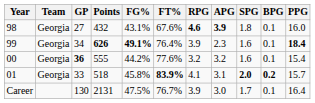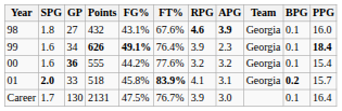columns swapped: Team <-> SPG
